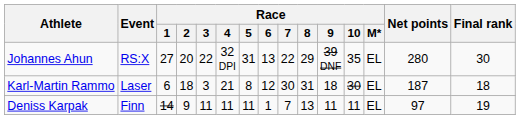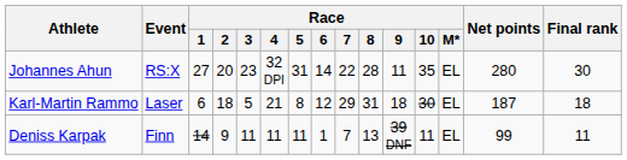Johannes Ahun | Race / 3: 22 -> 23
Johannes Ahun | Race / 6: 13 -> 14
Johannes Ahun | Race / 8: 29 -> 28
Johannes Ahun | Race / 9: 39 DNF -> 11
Karl-Martin Rammo | Race / 3: 3 -> 5
Karl-Martin Rammo | Race / 7: 30 -> 29
Deniss Karpak | Race / 9: 11 -> 39 DNF
Deniss Karpak | Net points: 97 -> 99
Deniss Karpak | Final rank: 19 -> 11
